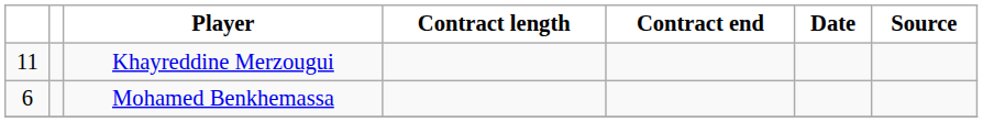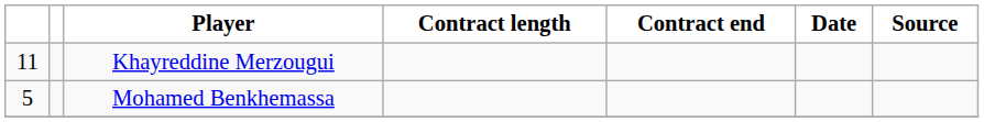Mohamed Benkhemassa | column 1: 6 -> 5
